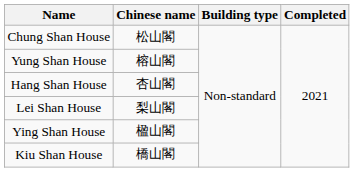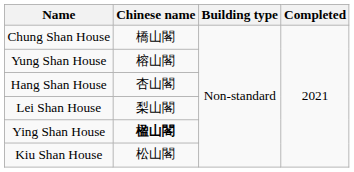Chung Shan House | Chinese name: 松山閣 -> 橋山閣
Ying Shan House | Chinese name: normal -> bold
Kiu Shan House | Chinese name: 橋山閣 -> 松山閣
